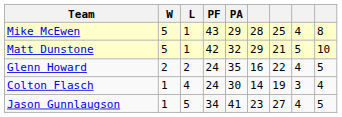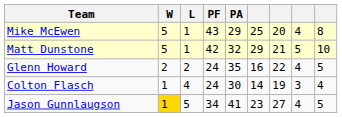Mike McEwen | column 6: 28 -> 25
Mike McEwen | column 7: 25 -> 20
Jason Gunnlaugson | W: no background -> gold background
